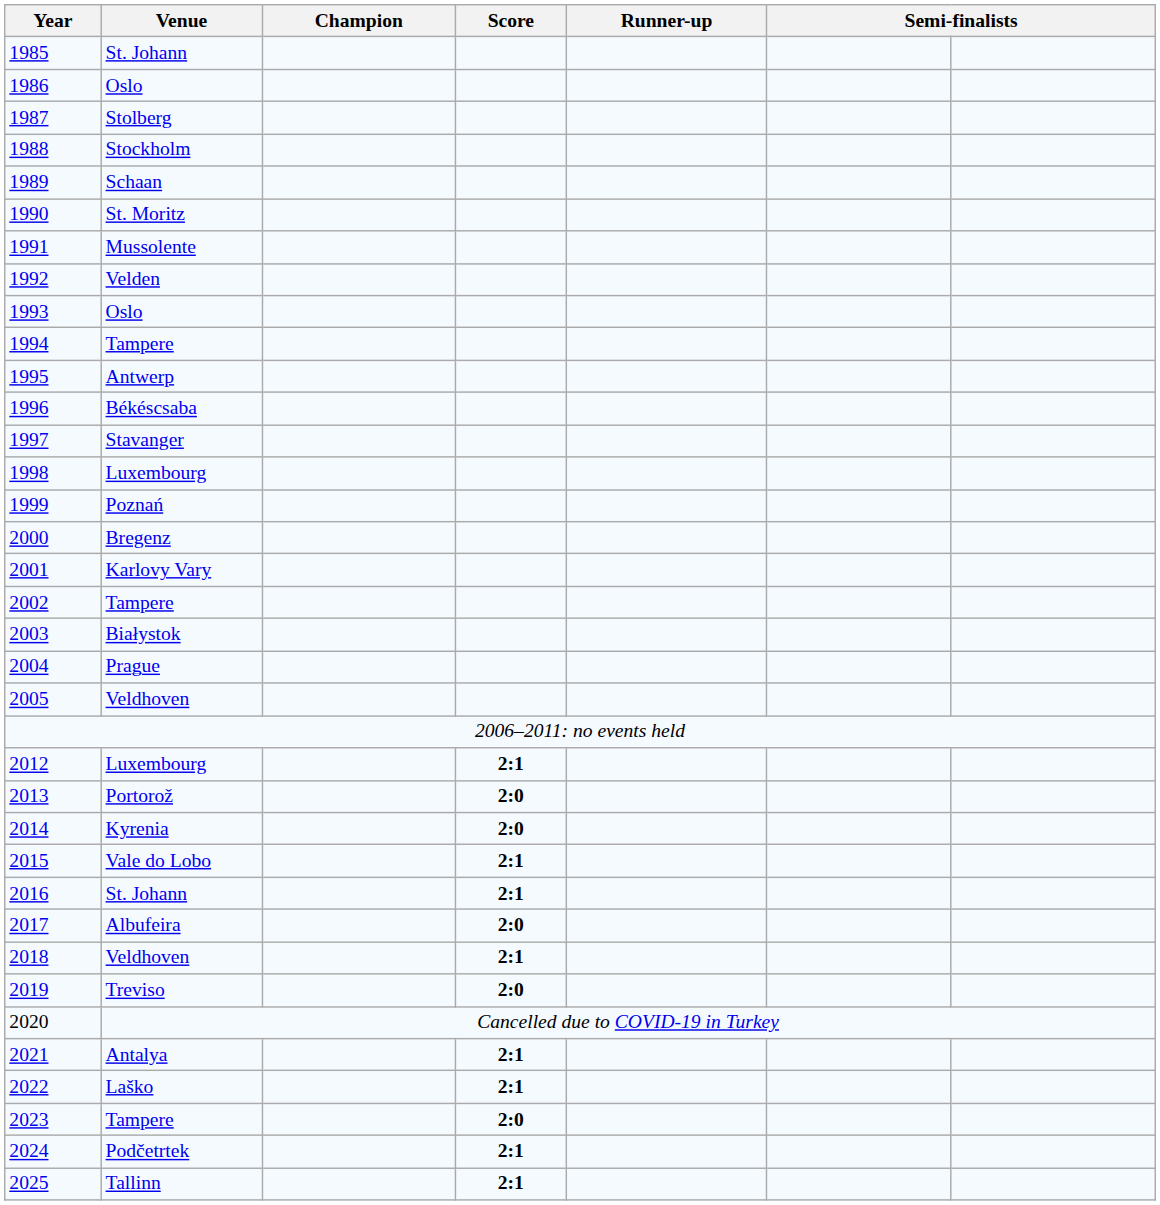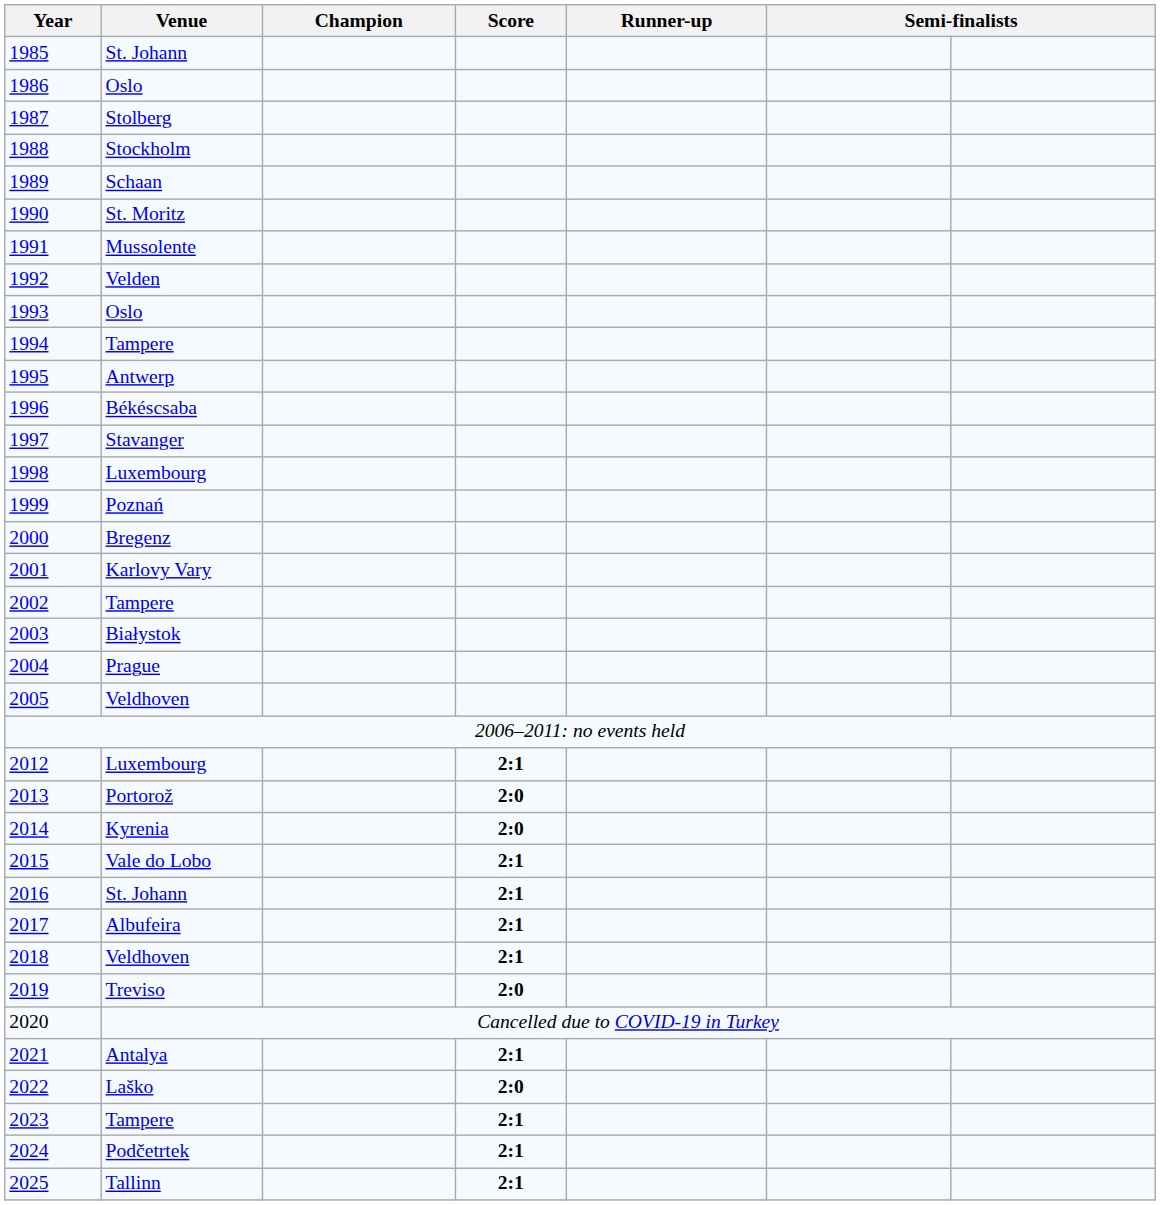2017 | Score: 2:0 -> 2:1
2022 | Score: 2:1 -> 2:0
2023 | Score: 2:0 -> 2:1
